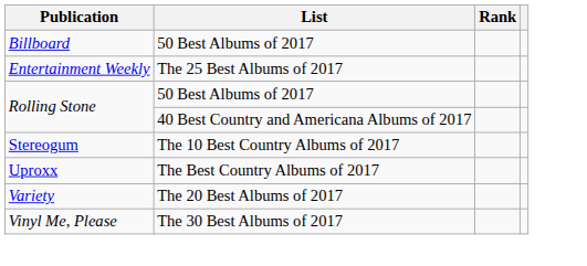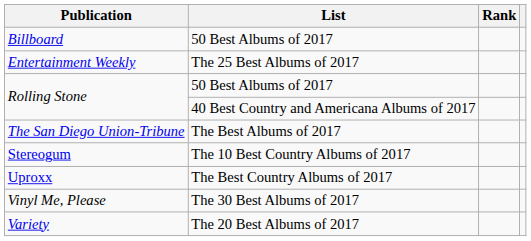+ row: The San Diego Union-Tribune | The Best Albums of 2017
rows swapped: Variety <-> Vinyl Me, Please
